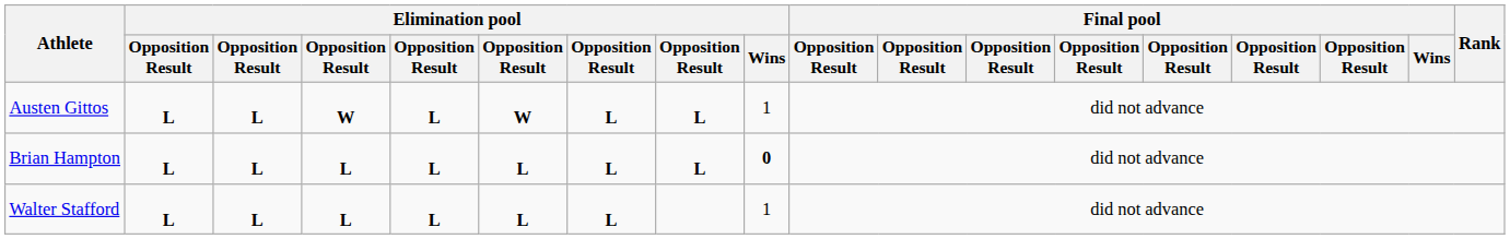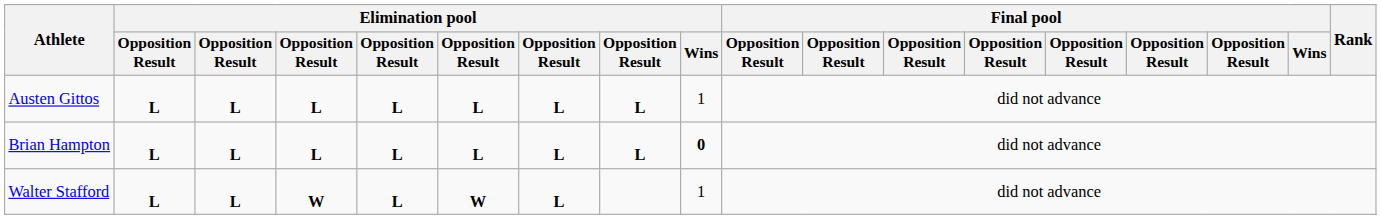Austen Gittos | column 4: W -> L
Austen Gittos | column 6: W -> L
Walter Stafford | column 4: L -> W
Walter Stafford | column 6: L -> W
